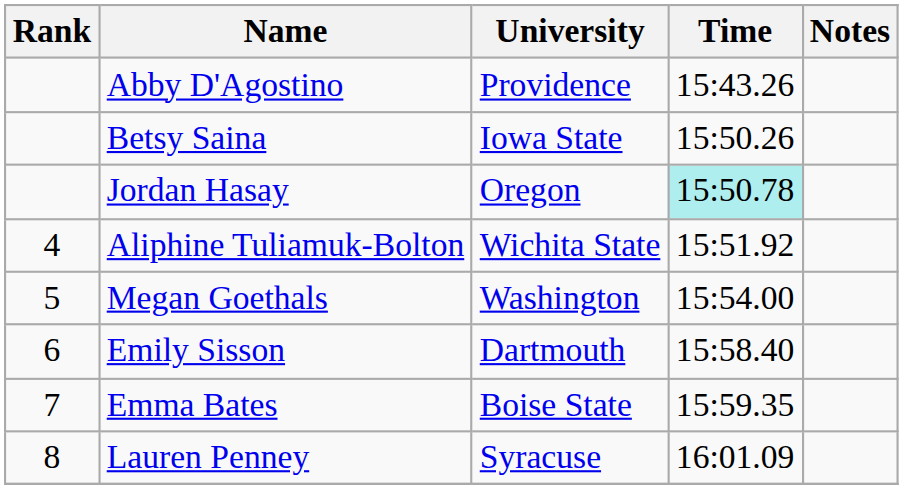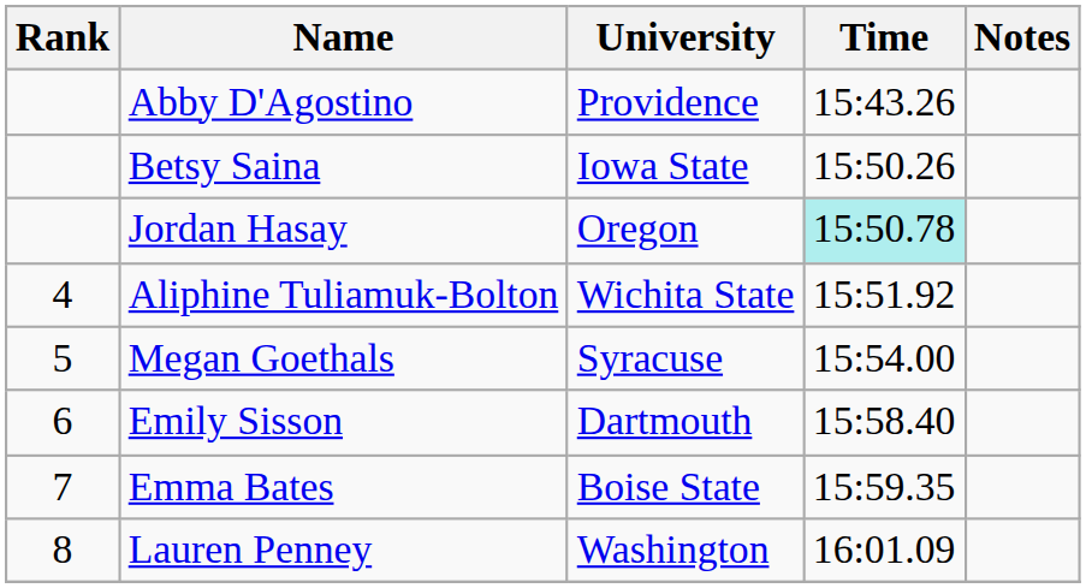Megan Goethals | University: Washington -> Syracuse
Lauren Penney | University: Syracuse -> Washington
